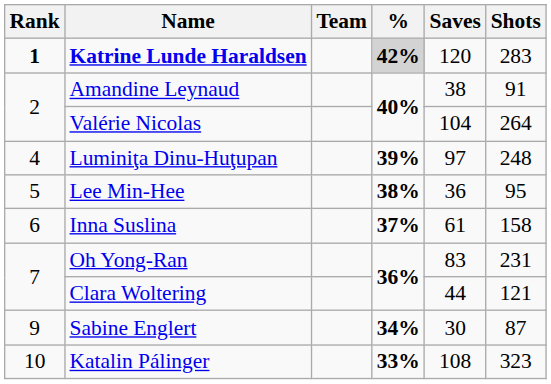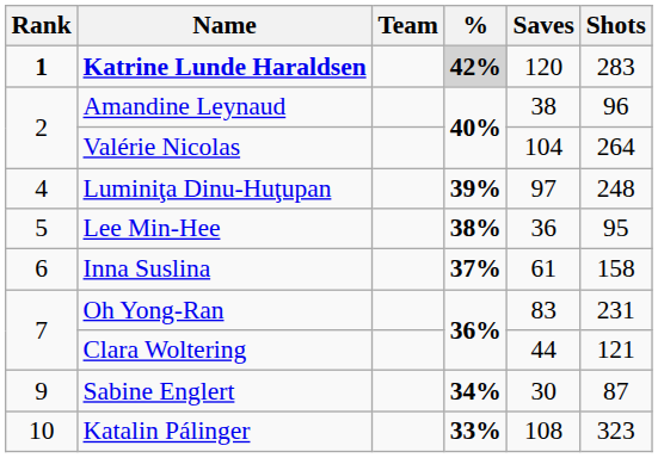Amandine Leynaud | Shots: 91 -> 96
